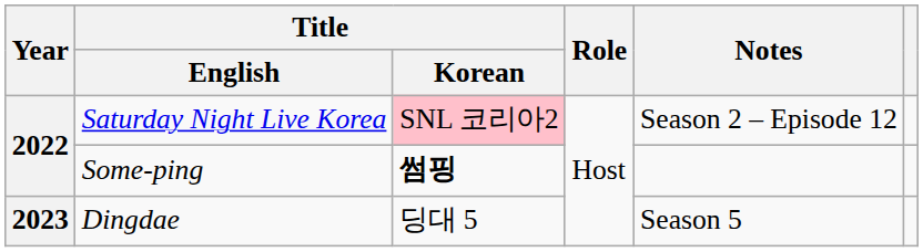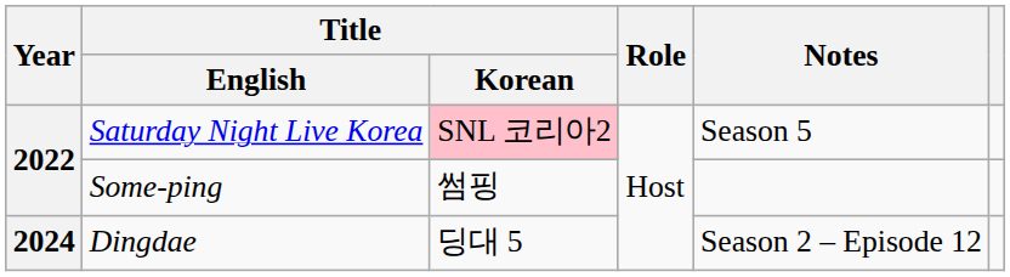Saturday Night Live Korea | Notes: Season 2 – Episode 12 -> Season 5
Some-ping | Title / Korean: bold -> normal
Dingdae | Year: 2023 -> 2024
Dingdae | Notes: Season 5 -> Season 2 – Episode 12
